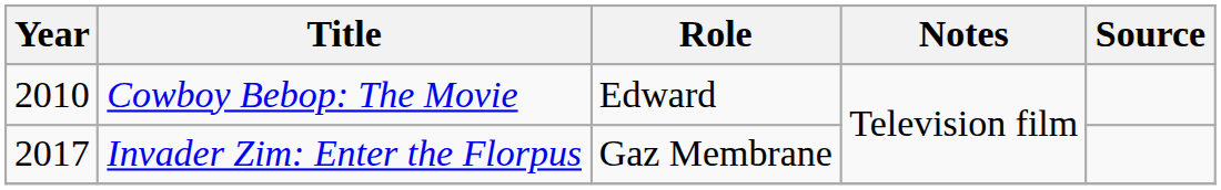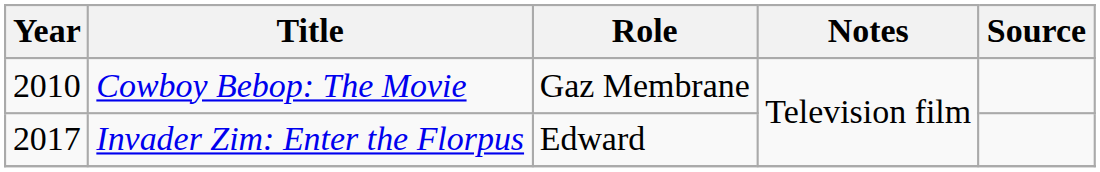Cowboy Bebop: The Movie | Role: Edward -> Gaz Membrane
Invader Zim: Enter the Florpus | Role: Gaz Membrane -> Edward
